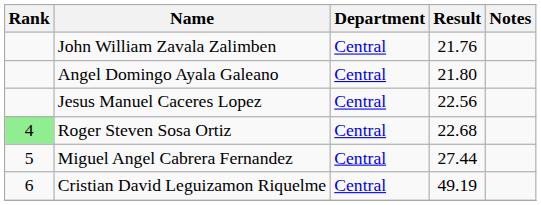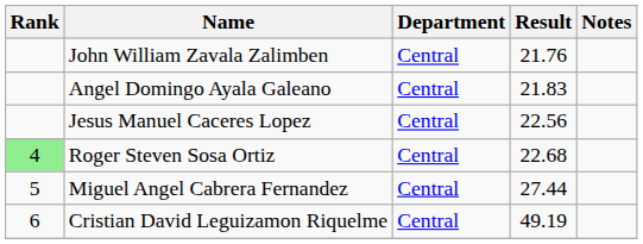Angel Domingo Ayala Galeano | Result: 21.80 -> 21.83
